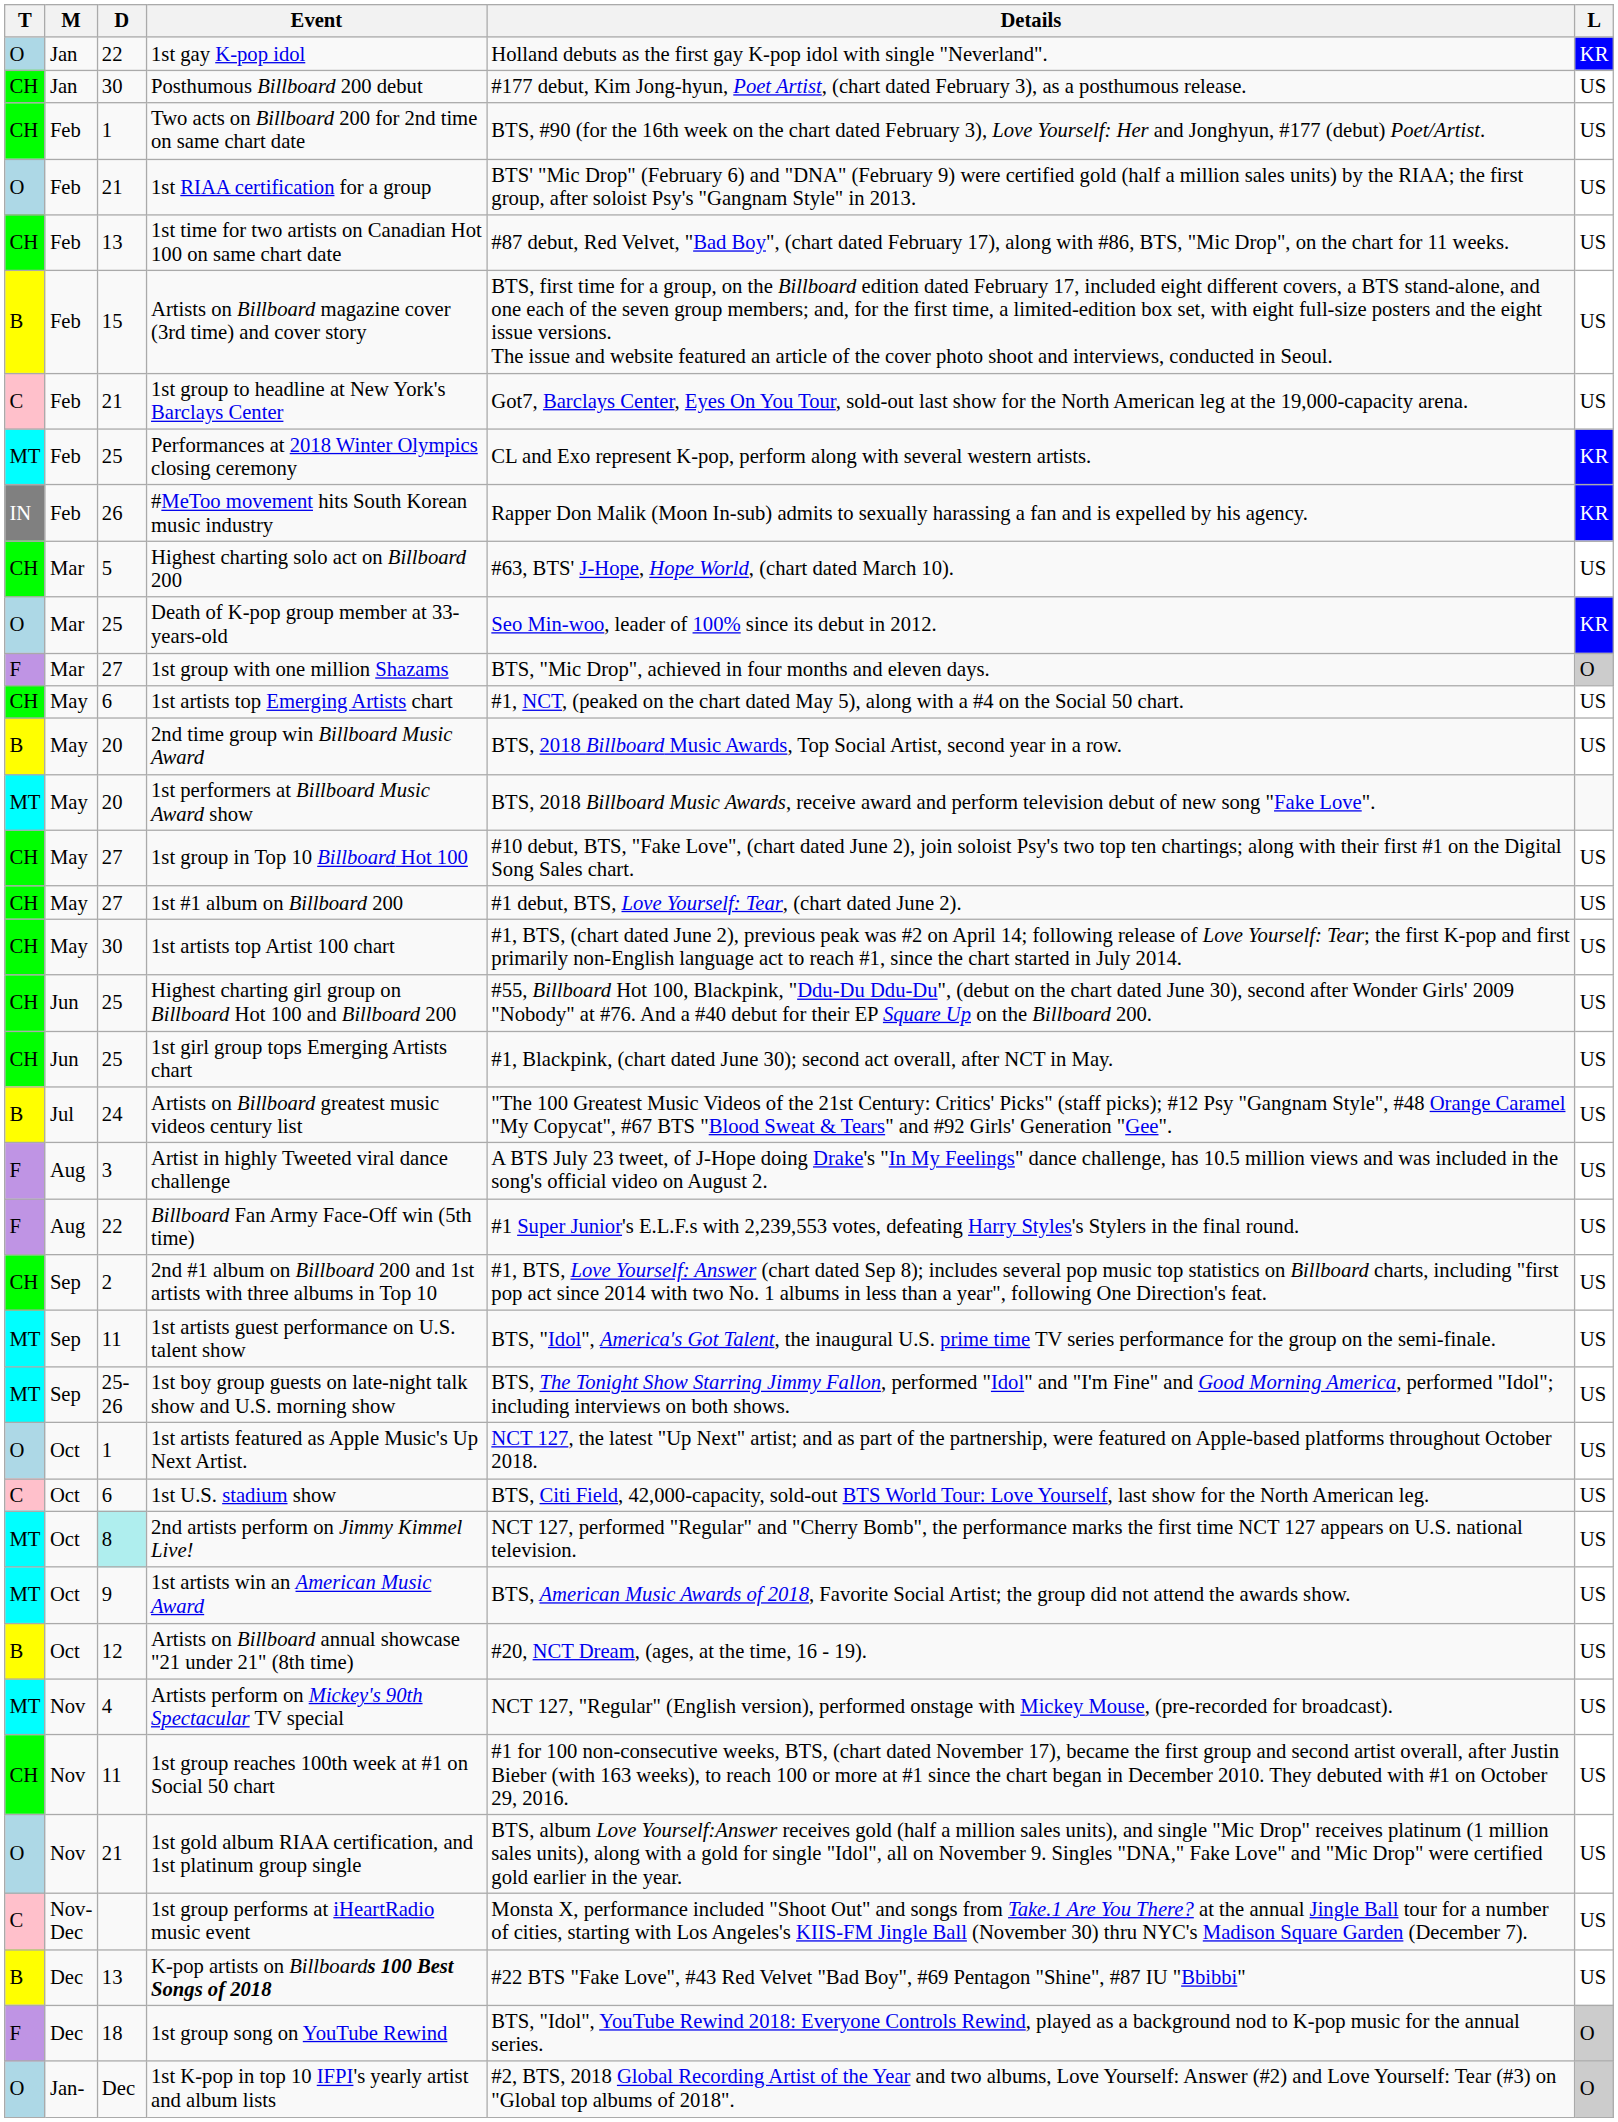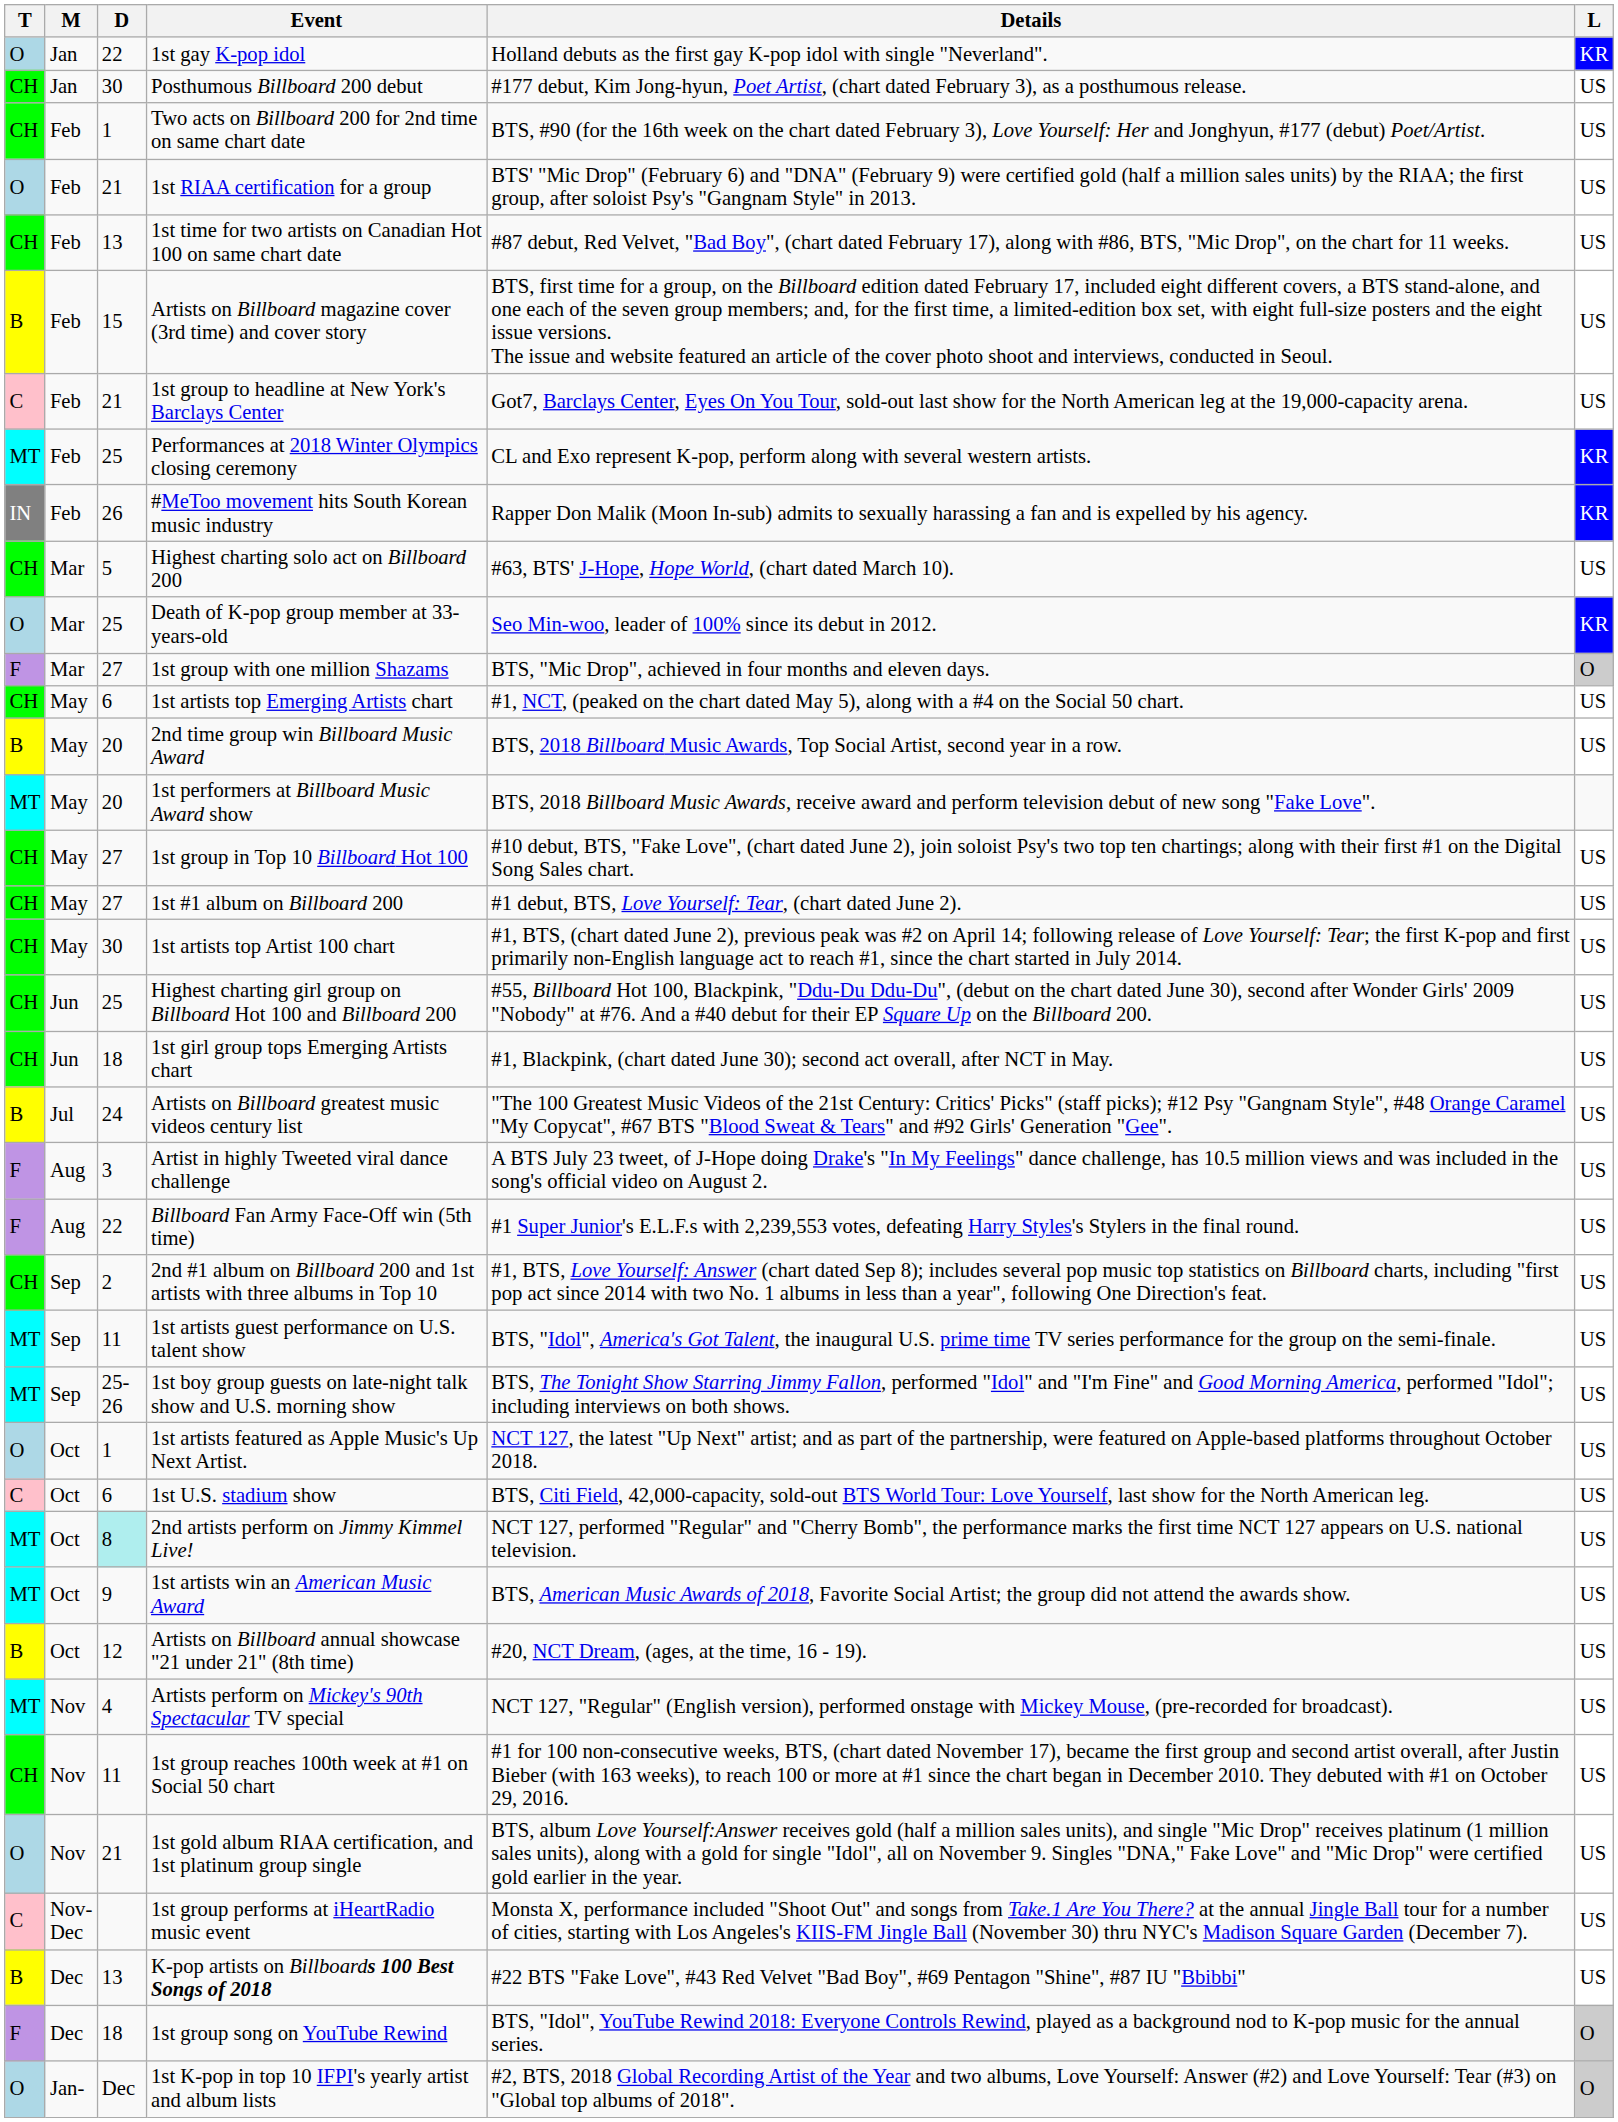1st girl group tops Emerging Artists chart | D: 25 -> 18
